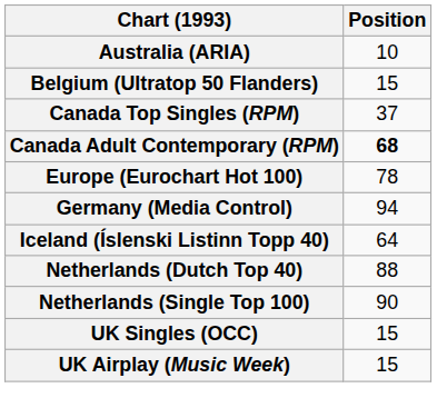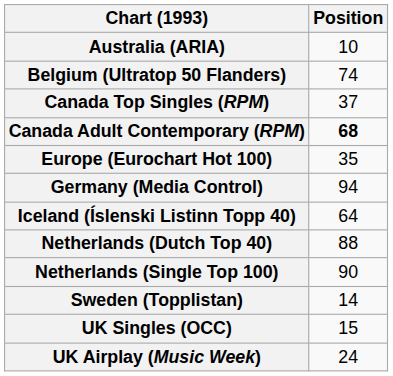Belgium (Ultratop 50 Flanders) | Position: 15 -> 74
Europe (Eurochart Hot 100) | Position: 78 -> 35
+ row: Sweden (Topplistan) | 14
UK Airplay (Music Week) | Position: 15 -> 24
